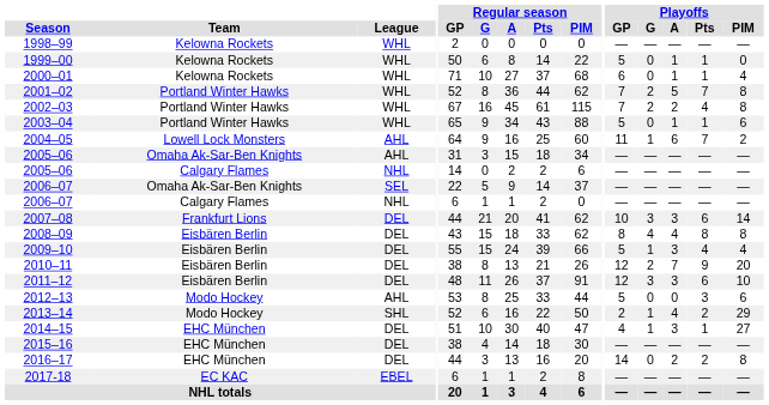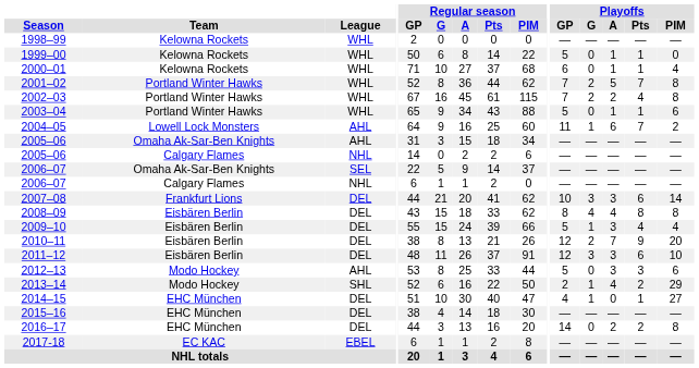2012–13 | Playoffs / A: 0 -> 3
2014–15 | Playoffs / A: 3 -> 0
